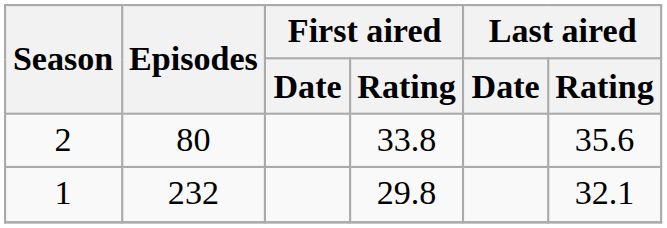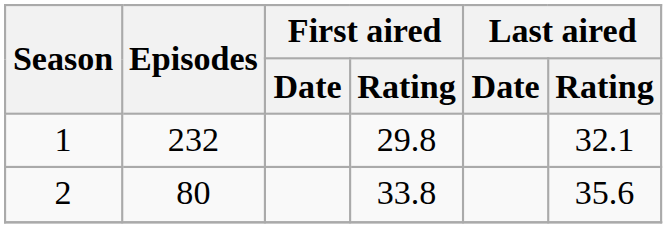rows swapped: 1 <-> 2
